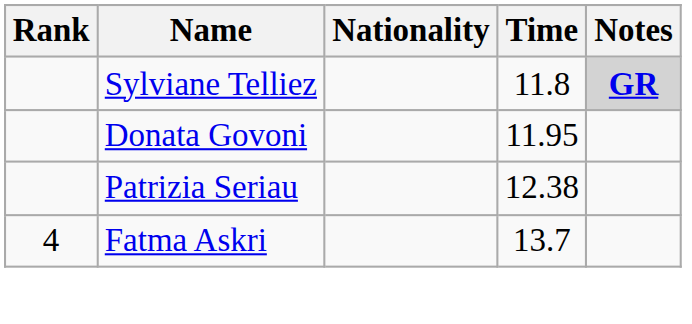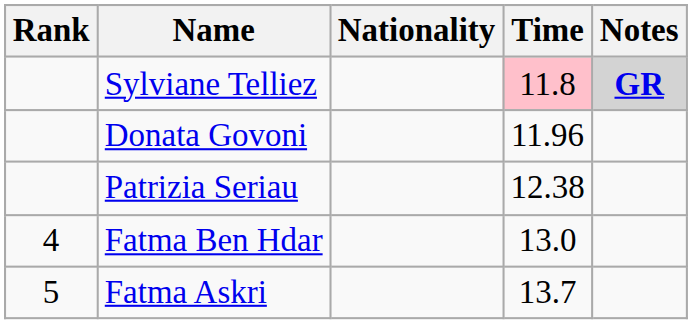Sylviane Telliez | Time: no background -> pink background
Donata Govoni | Time: 11.95 -> 11.96
+ row: 4 | Fatma Ben Hdar | 13.0
Fatma Askri | Rank: 4 -> 5
